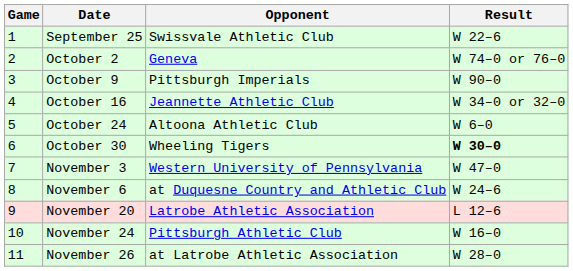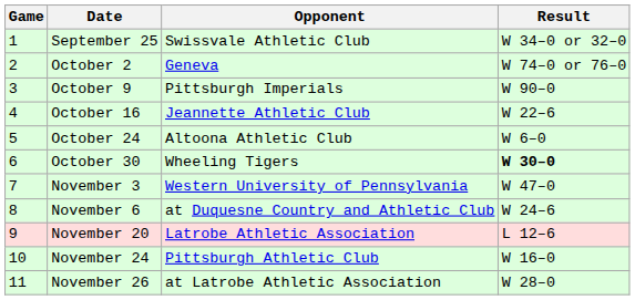September 25 | Result: W 22–6 -> W 34–0 or 32–0
October 16 | Result: W 34–0 or 32–0 -> W 22–6
